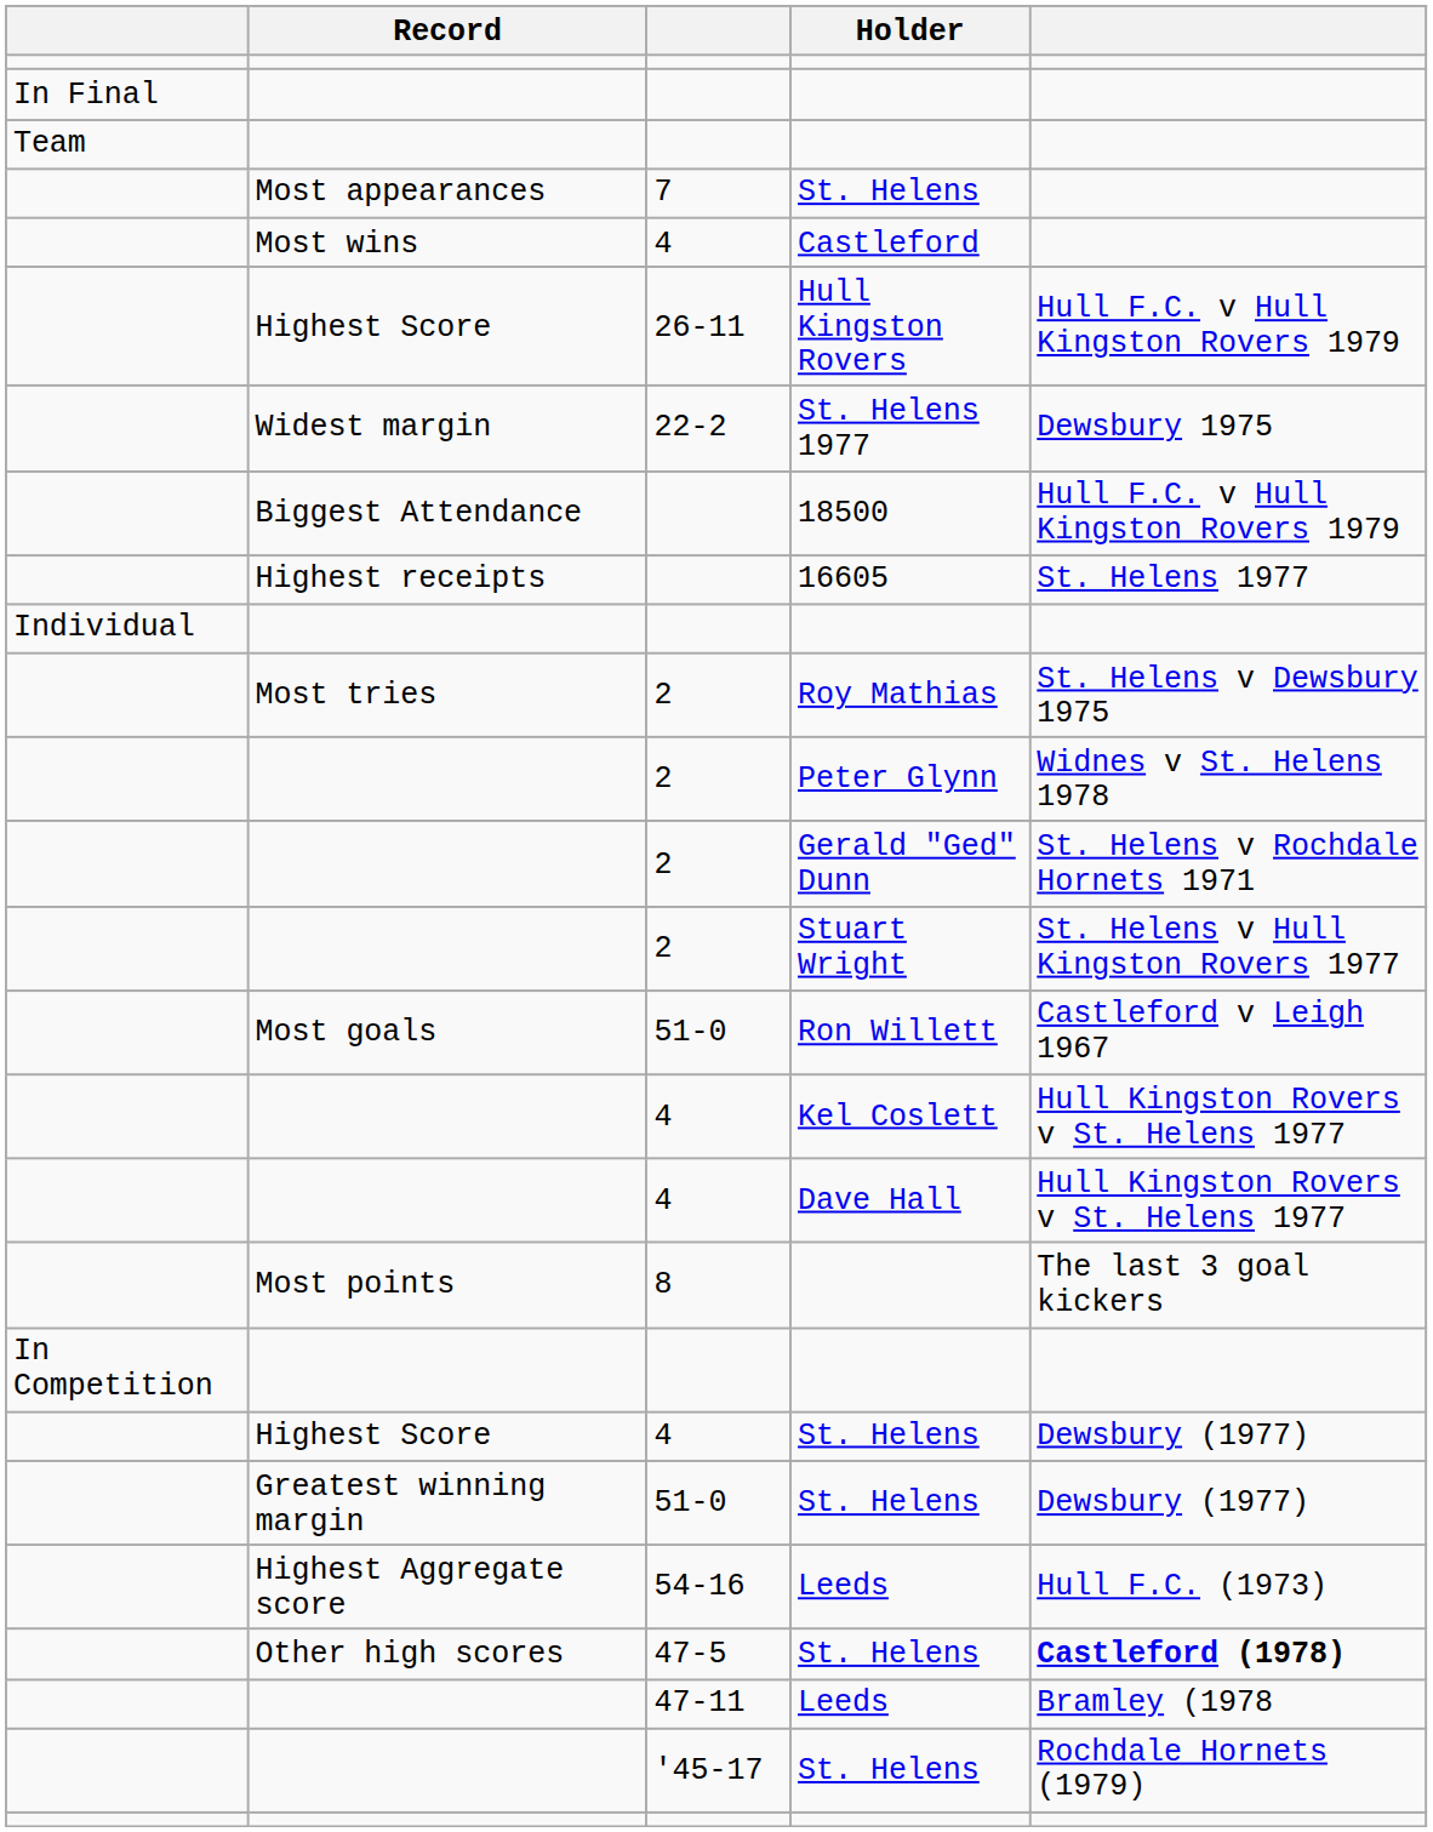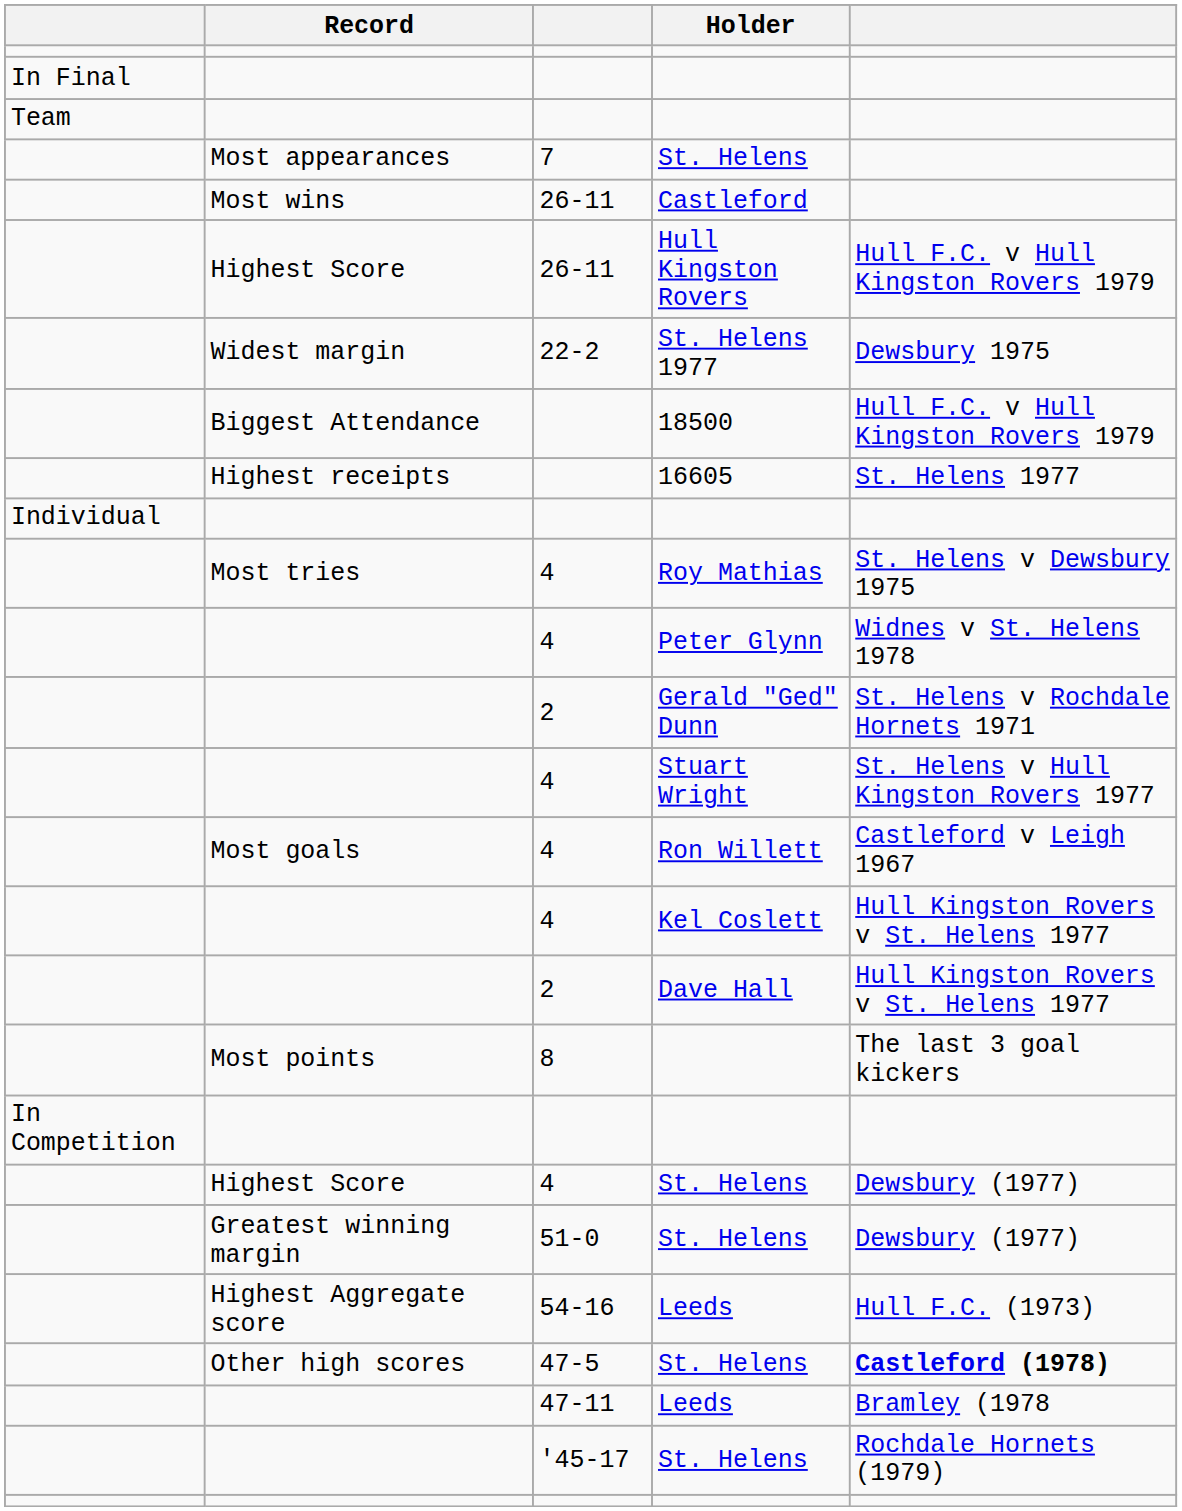Castleford | column 3: 4 -> 26-11
Roy Mathias | column 3: 2 -> 4
Peter Glynn | column 3: 2 -> 4
Stuart Wright | column 3: 2 -> 4
Ron Willett | column 3: 51-0 -> 4
Dave Hall | column 3: 4 -> 2
